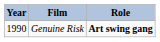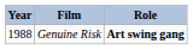Genuine Risk | Year: 1990 -> 1988
